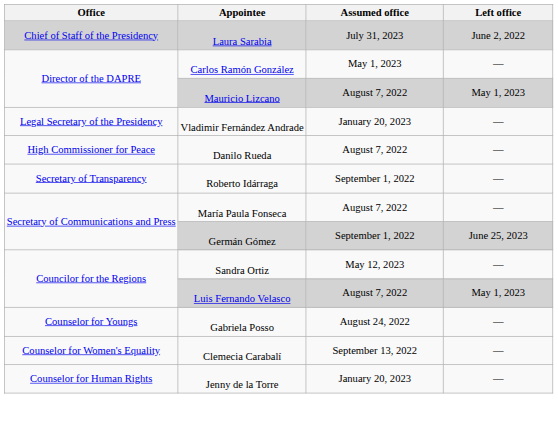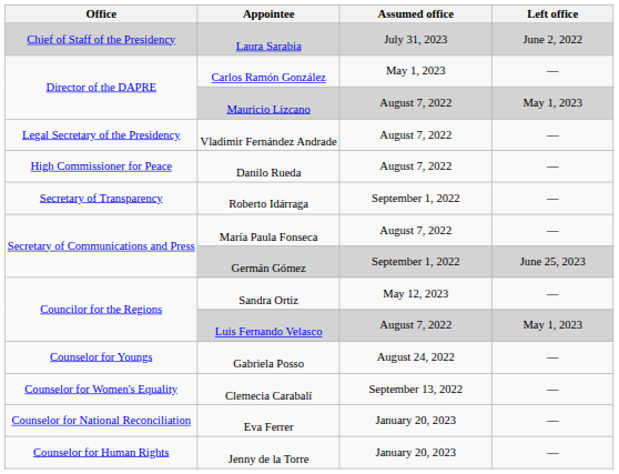Vladimir Fernández Andrade | Assumed office: January 20, 2023 -> August 7, 2022
+ row: Counselor for National Reconciliation | Eva Ferrer | January 20, 2023 | —
